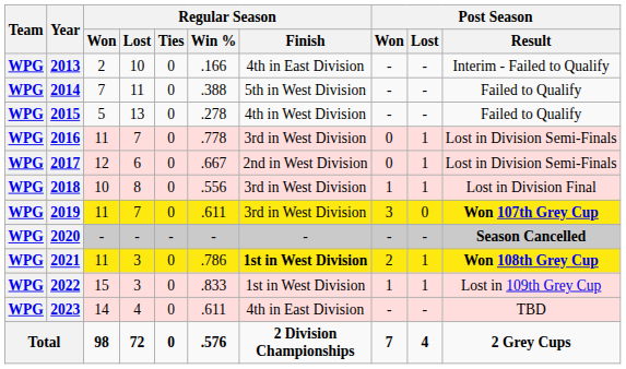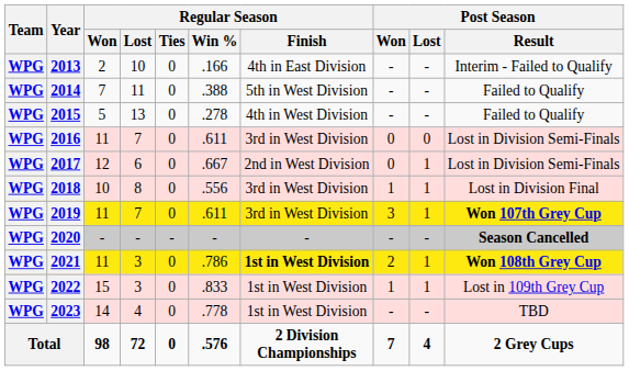2016 | Regular Season / Win %: .778 -> .611
2016 | Post Season / Lost: 1 -> 0
2019 | Post Season / Lost: 0 -> 1
2023 | Regular Season / Win %: .611 -> .778
2023 | Regular Season / Finish: 4th in East Division -> 1st in West Division
